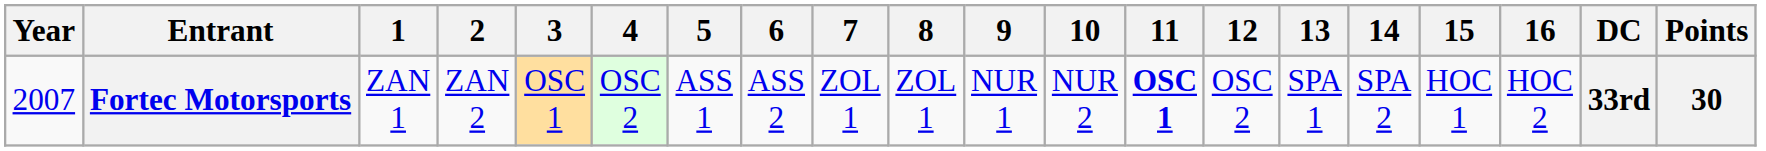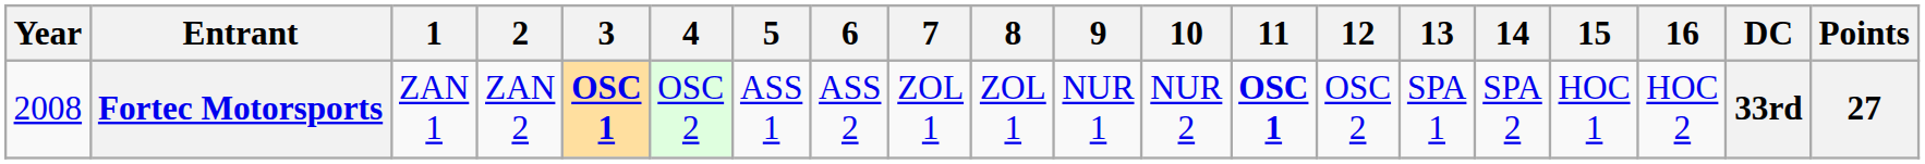Fortec Motorsports | Year: 2007 -> 2008
Fortec Motorsports | 3: normal -> bold
Fortec Motorsports | Points: 30 -> 27
